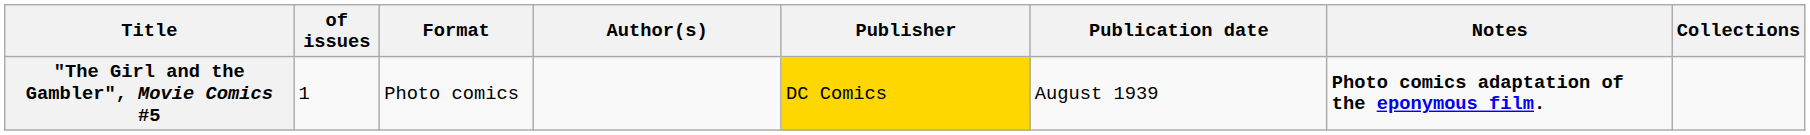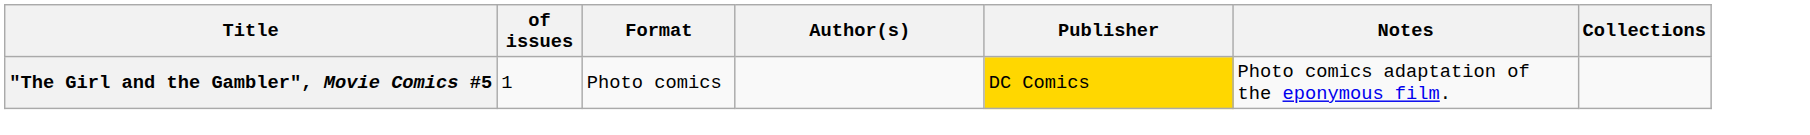- column: Publication date | August 1939
"The Girl and the Gambler", Movie Comics #5 | Notes: bold -> normal
